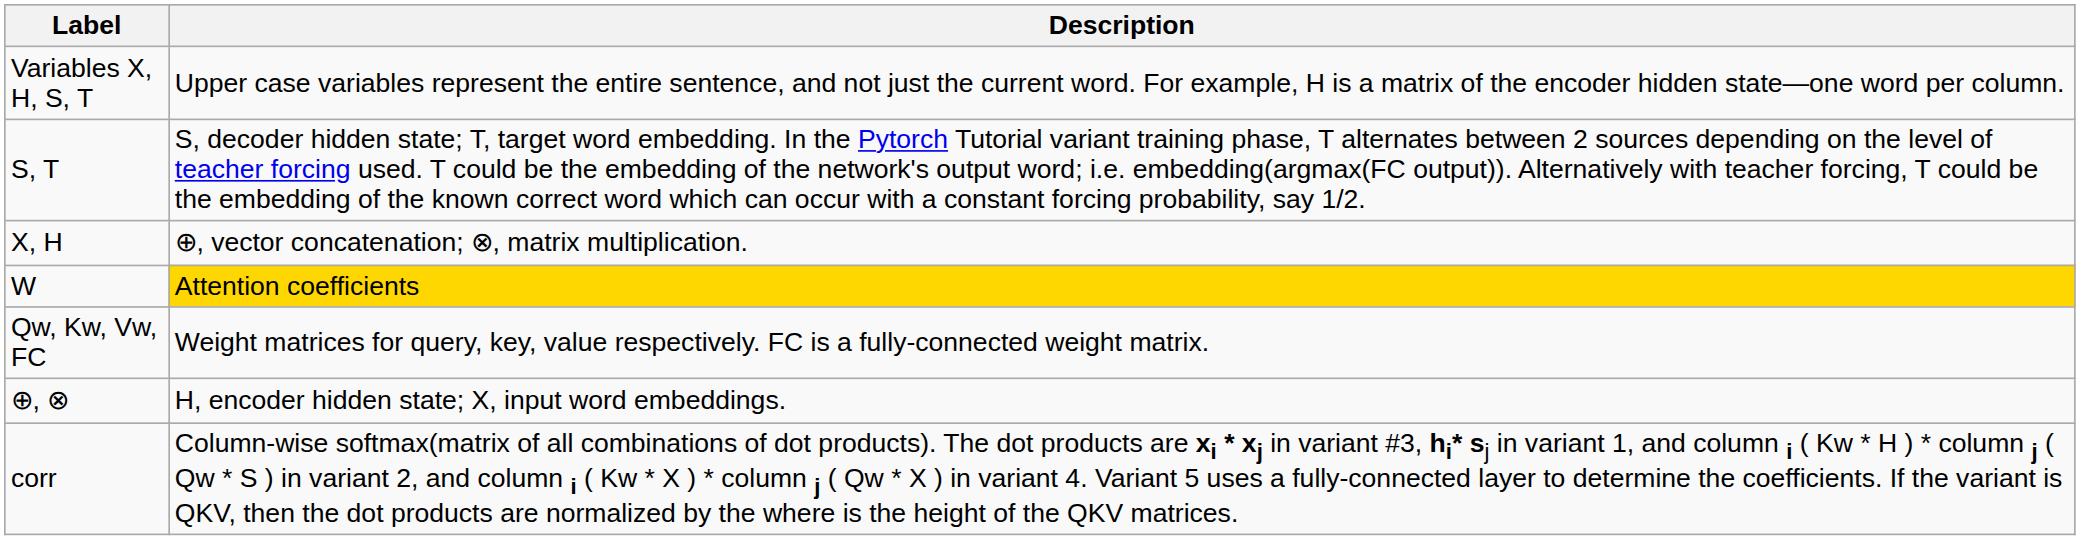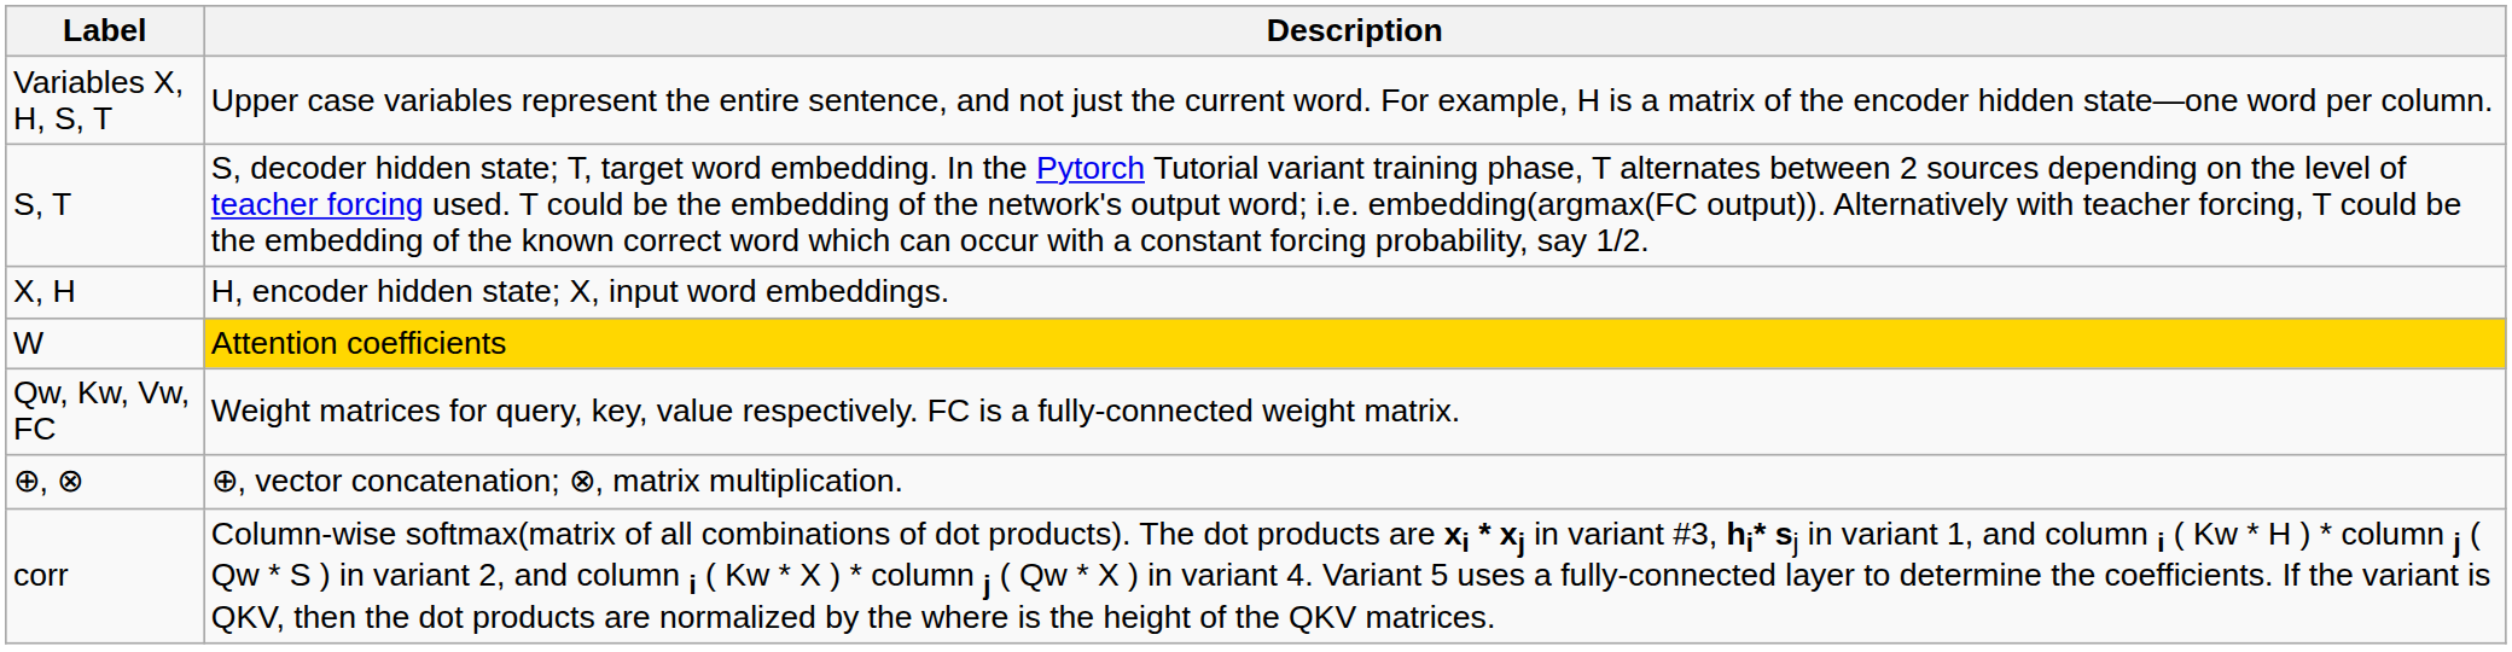X, H | Description: ⊕, vector concatenation; ⊗, matrix multiplication. -> H, encoder hidden state; X, input word embeddings.
⊕, ⊗ | Description: H, encoder hidden state; X, input word embeddings. -> ⊕, vector concatenation; ⊗, matrix multiplication.
